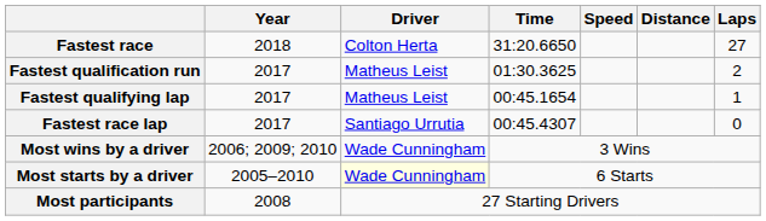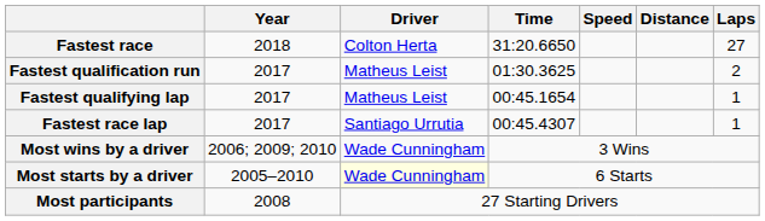Fastest race lap | Laps: 0 -> 1
